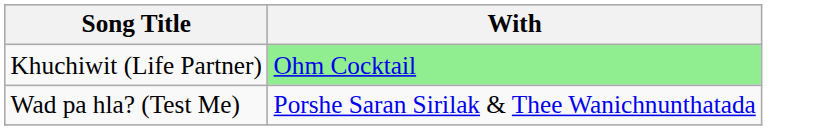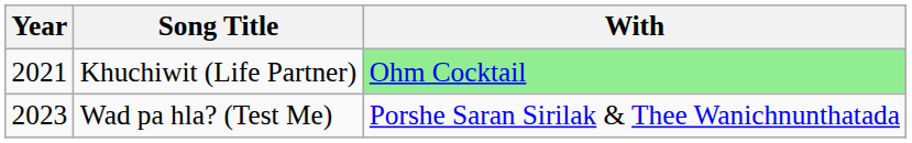+ column: Year | 2021 | 2023
